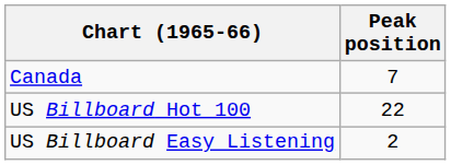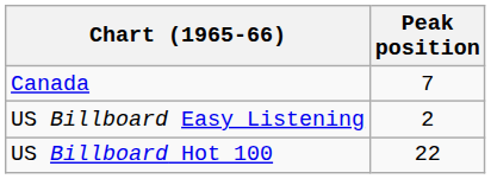rows swapped: US Billboard Hot 100 <-> US Billboard Easy Listening
